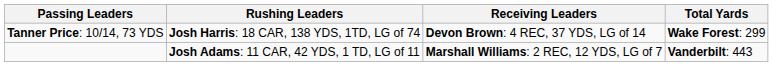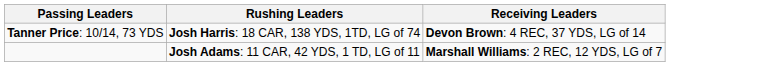- column: Total Yards | Wake Forest: 299 | Vanderbilt: 443
